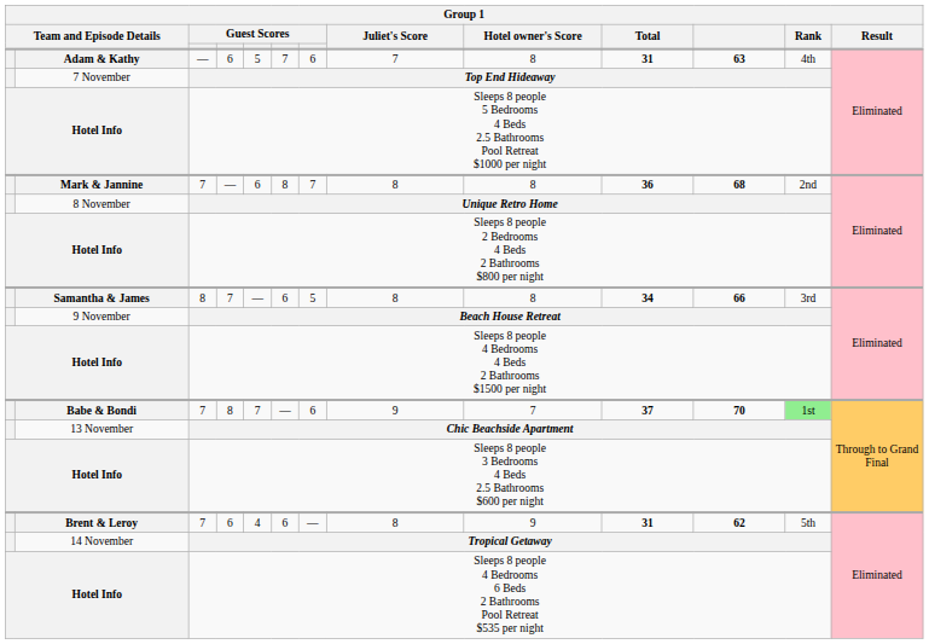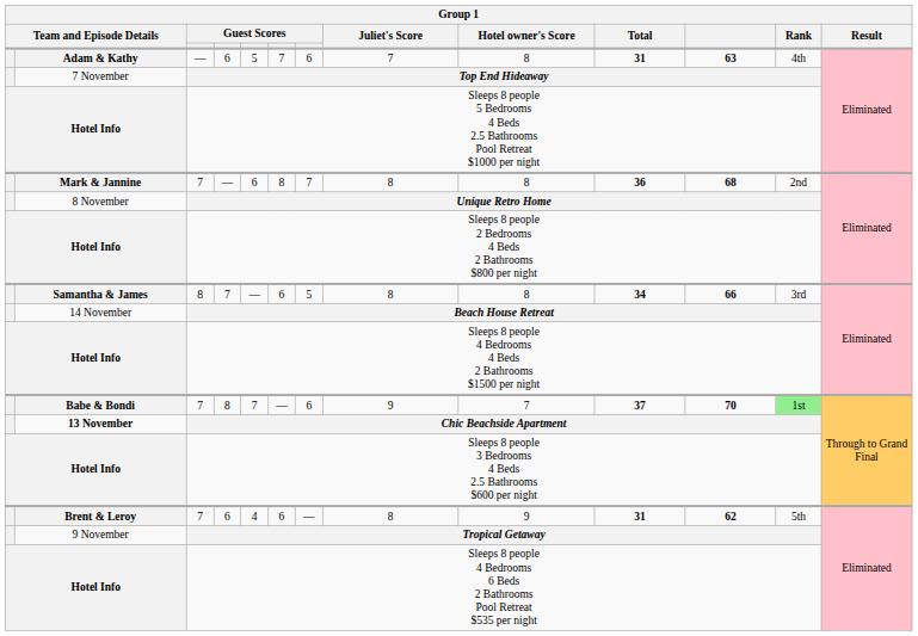Beach House Retreat | column 2: 9 November -> 14 November
Chic Beachside Apartment | column 2: normal -> bold
Tropical Getaway | column 2: 14 November -> 9 November
